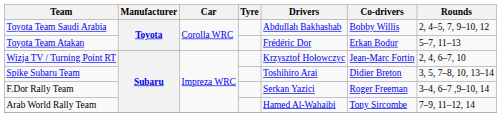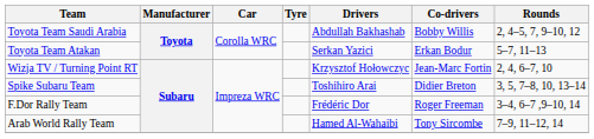Toyota Team Atakan | Drivers: Frédéric Dor -> Serkan Yazici
F.Dor Rally Team | Drivers: Serkan Yazici -> Frédéric Dor
